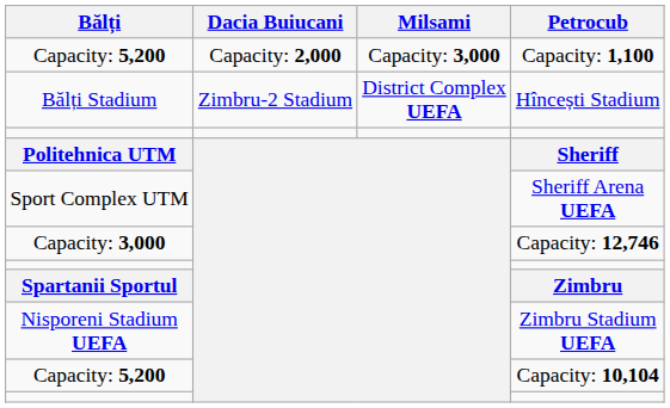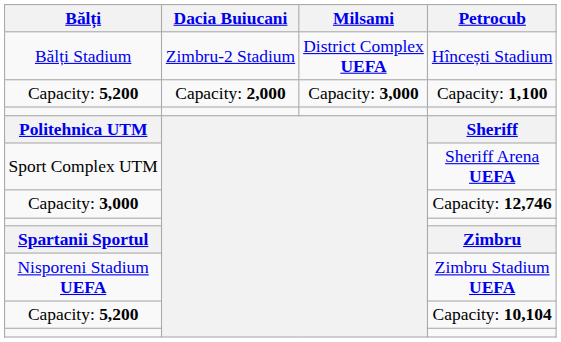rows swapped: Hîncești Stadium <-> Capacity: 1,100
